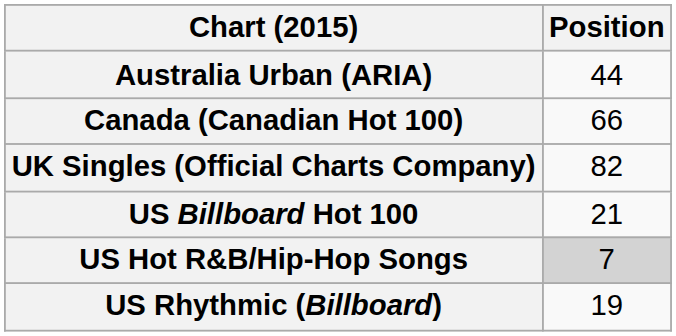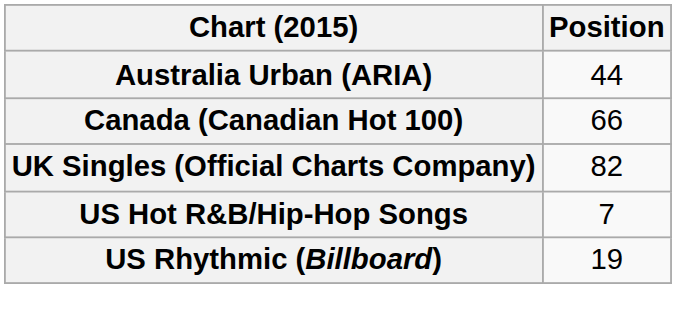- row: US Billboard Hot 100 | 21
US Hot R&B/Hip-Hop Songs | Position: lightgrey background -> no background
